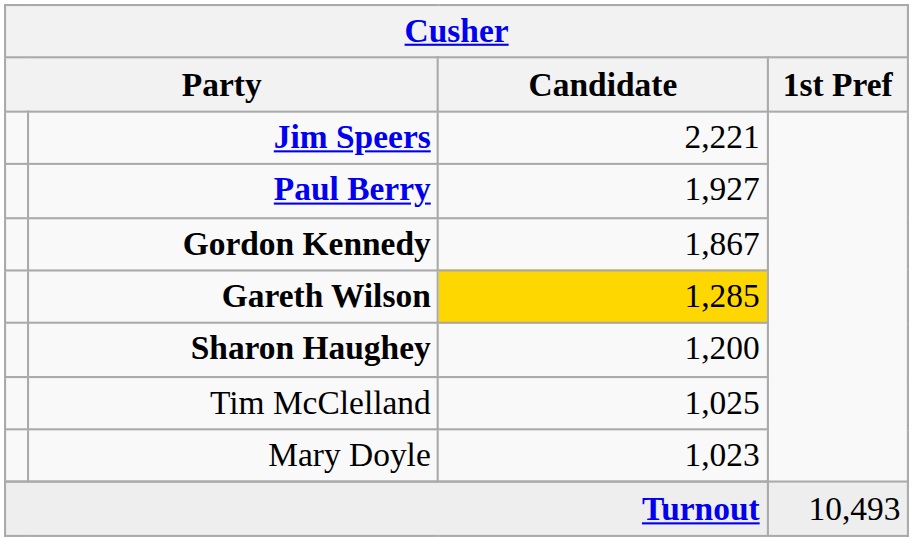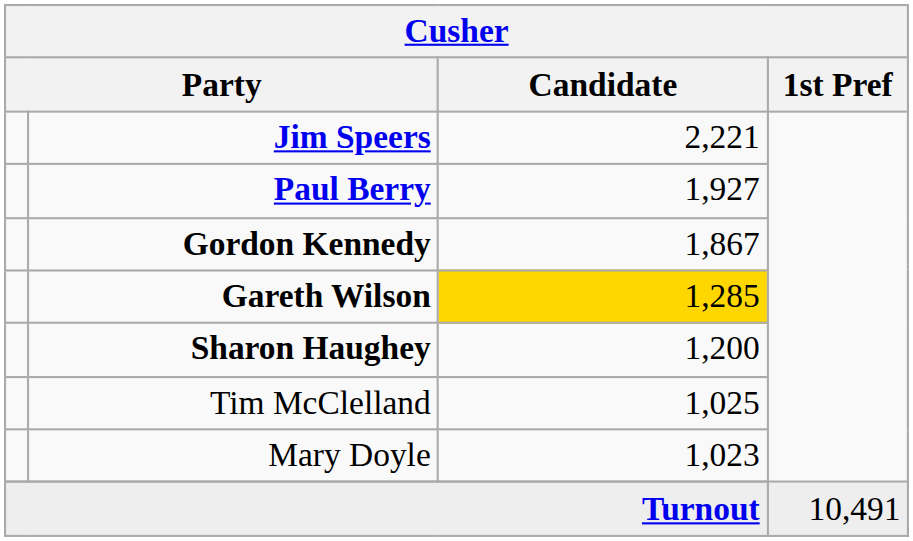Turnout | 1st Pref: 10,493 -> 10,491
